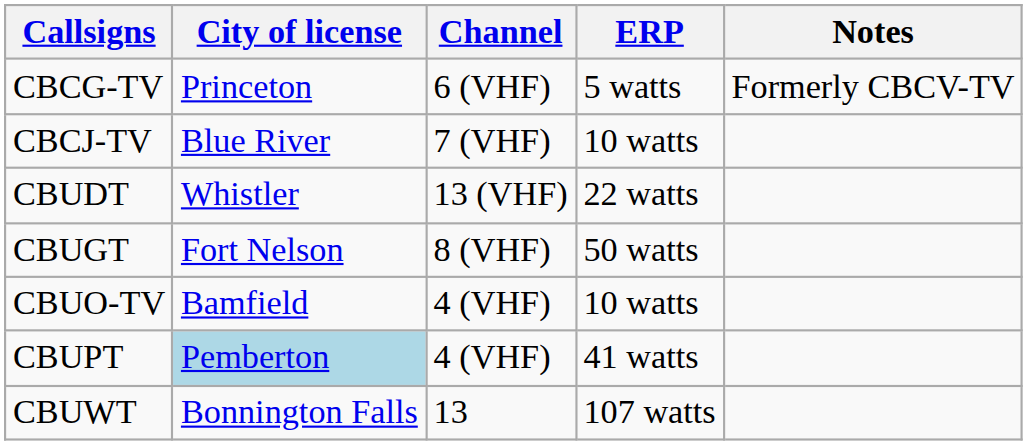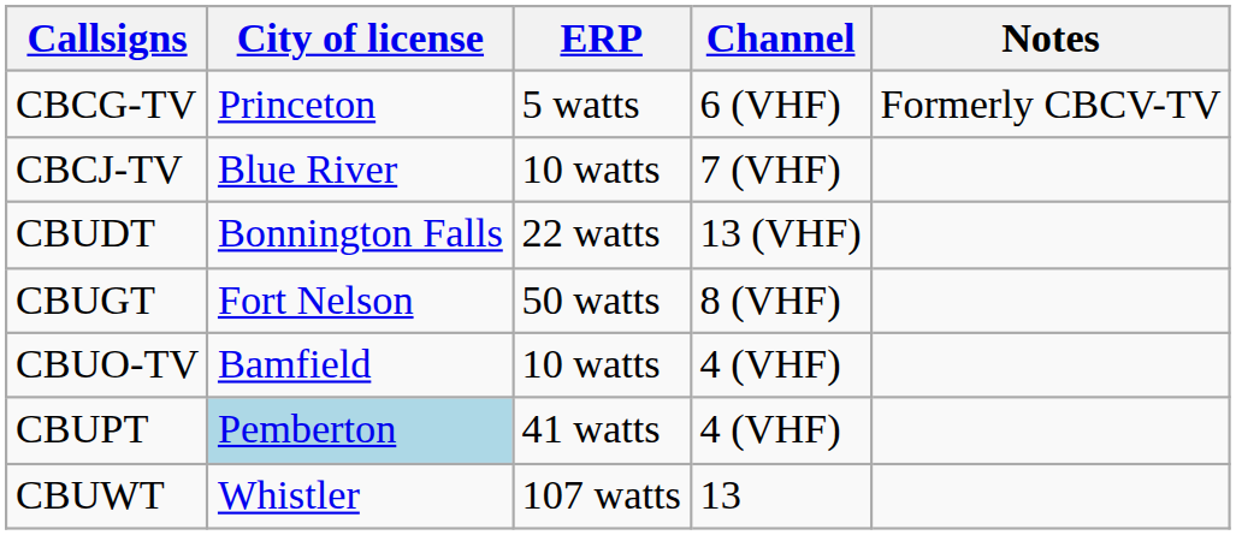columns swapped: Channel <-> ERP
CBUDT | City of license: Whistler -> Bonnington Falls
CBUWT | City of license: Bonnington Falls -> Whistler
